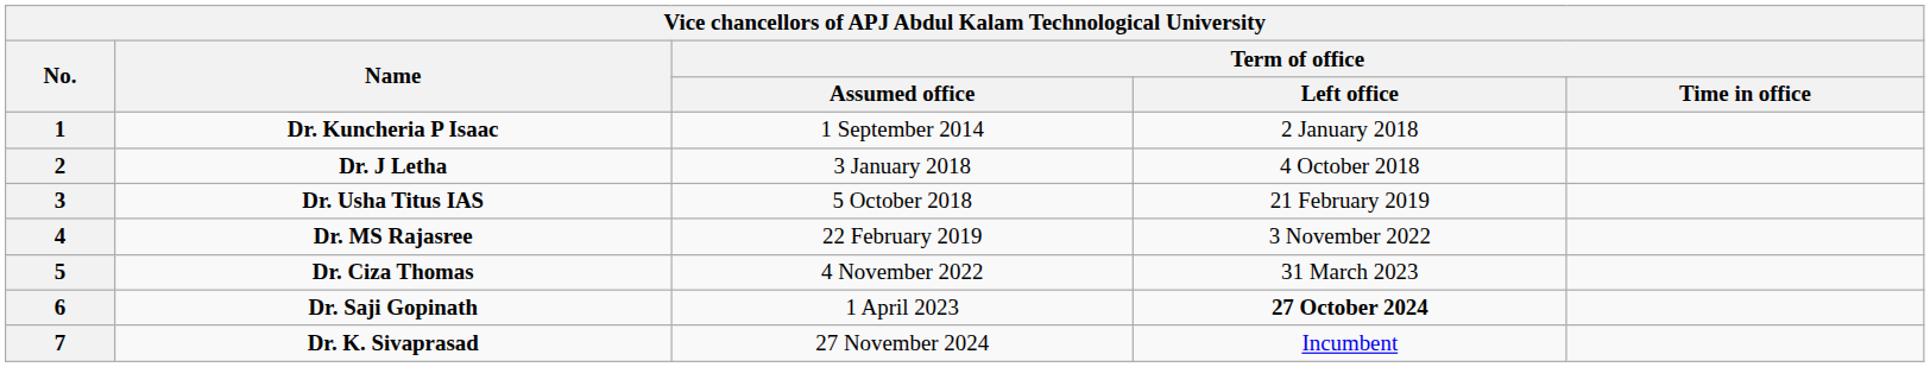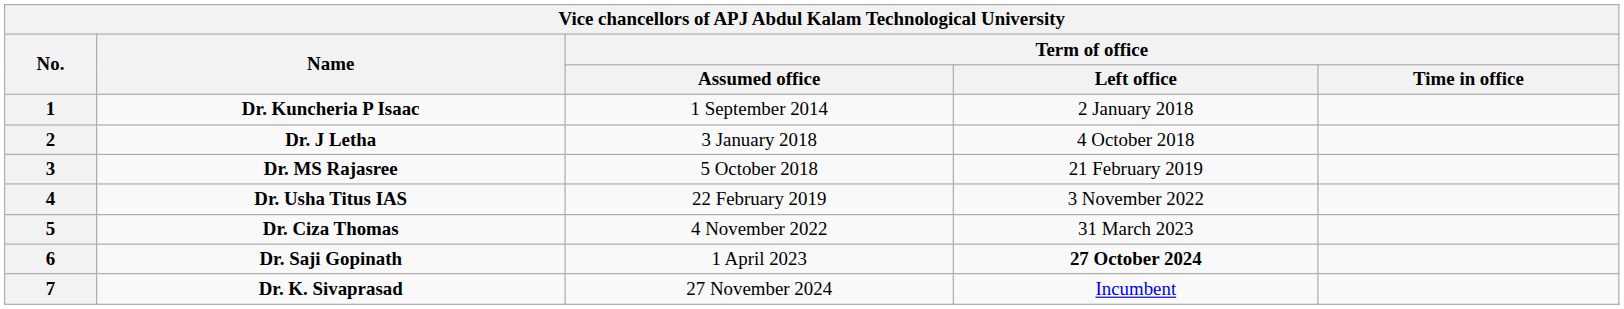3 | Name: Dr. Usha Titus IAS -> Dr. MS Rajasree
4 | Name: Dr. MS Rajasree -> Dr. Usha Titus IAS
